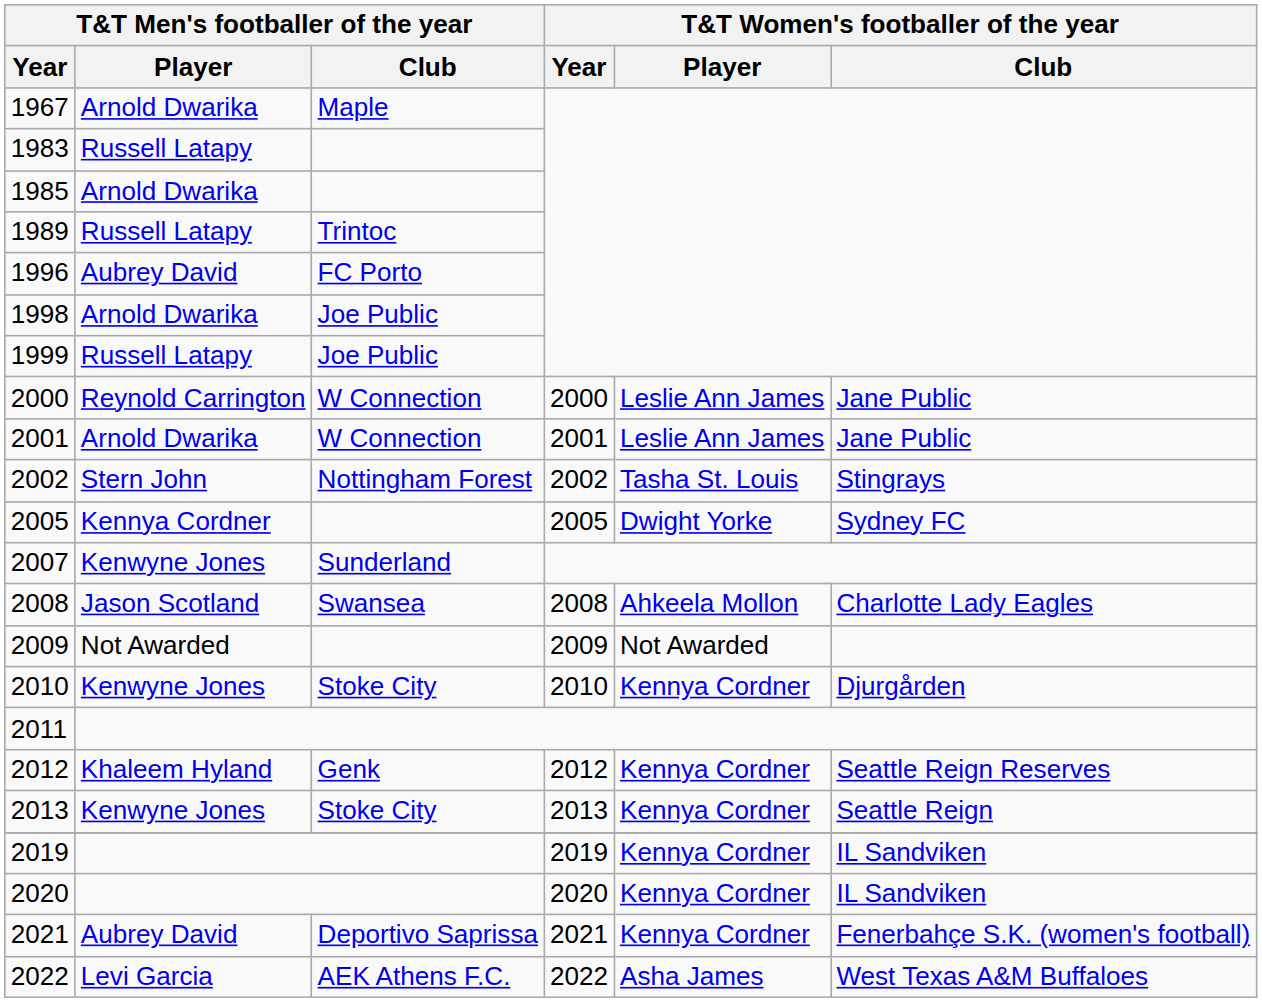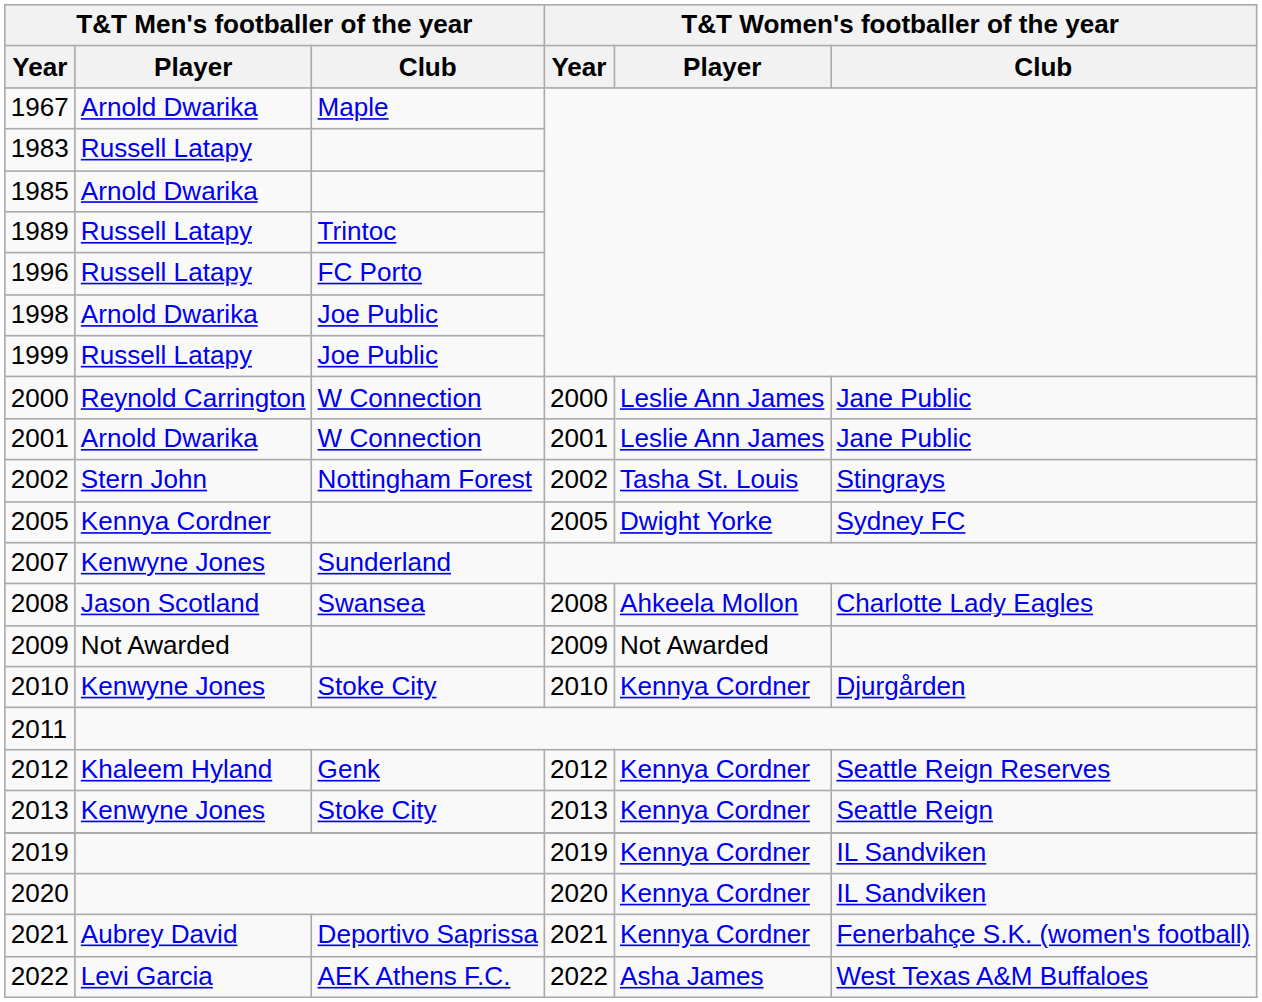1996 | T&T Men's footballer of the year / Player: Aubrey David -> Russell Latapy
